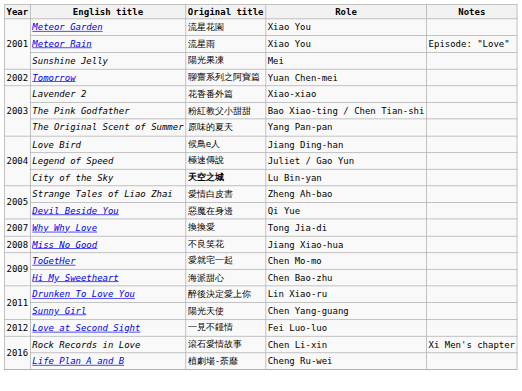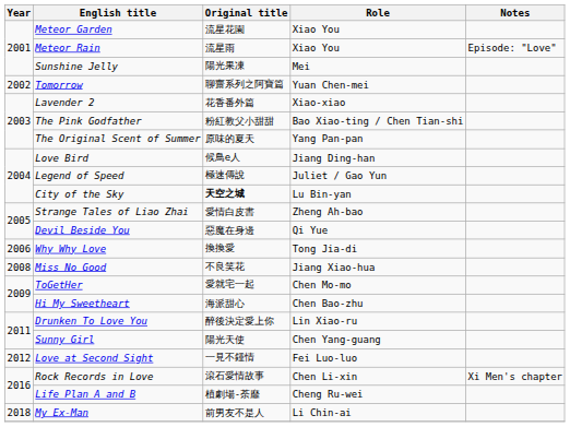Why Why Love | Year: 2007 -> 2006
+ row: 2018 | My Ex-Man | 前男友不是人 | Li Chin-ai
